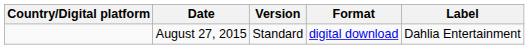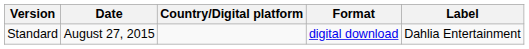columns swapped: Country/Digital platform <-> Version
